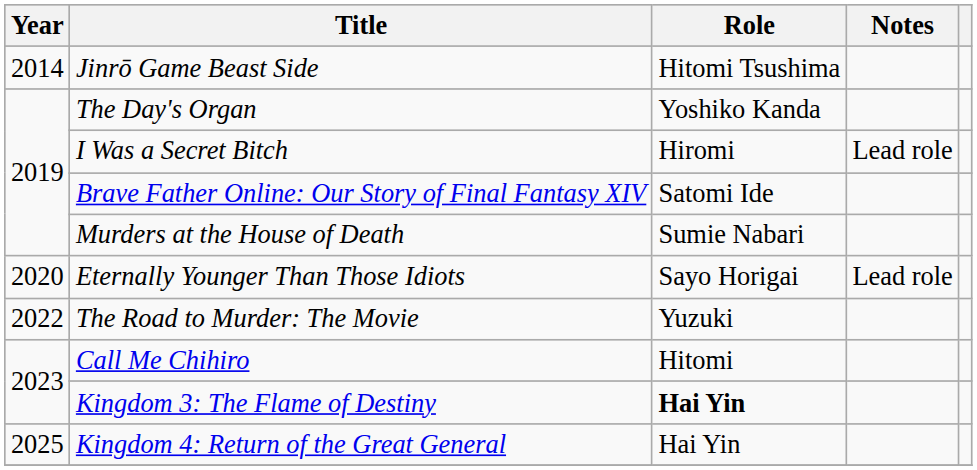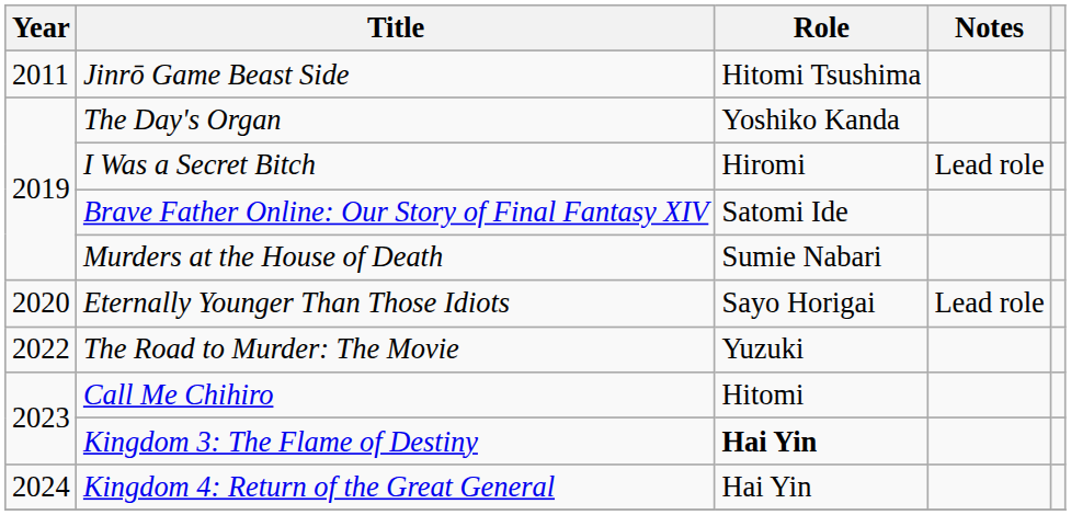Jinrō Game Beast Side | Year: 2014 -> 2011
Kingdom 4: Return of the Great General | Year: 2025 -> 2024
